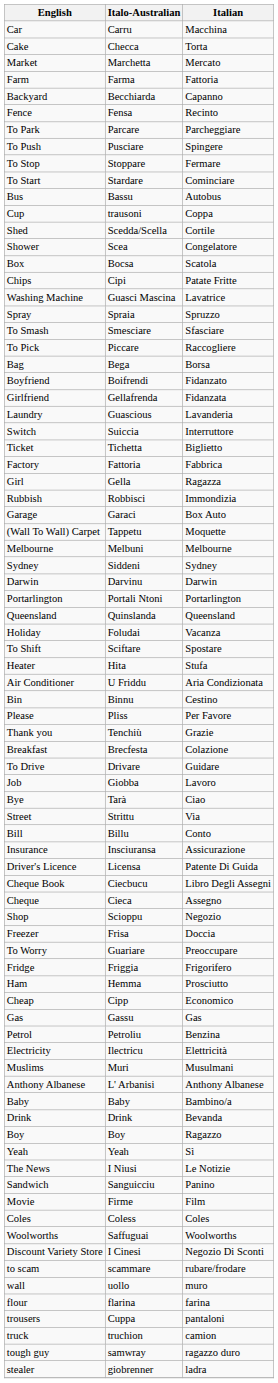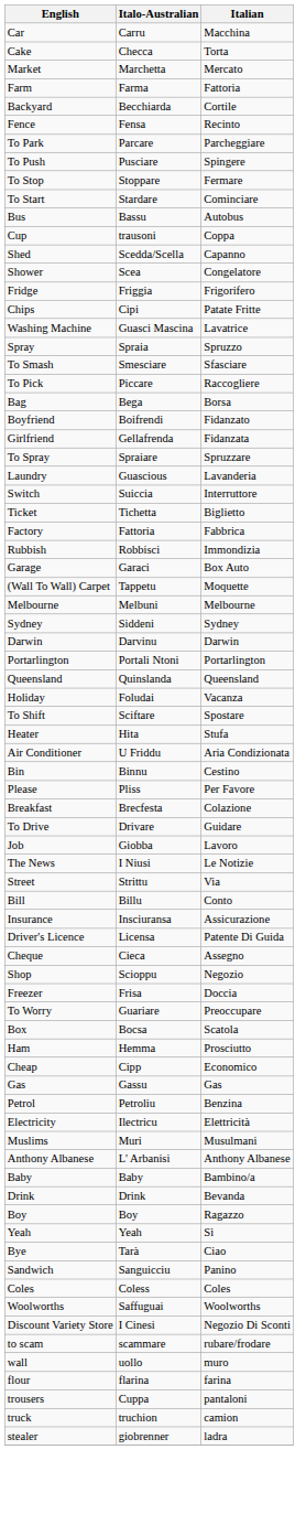Backyard | Italian: Capanno -> Cortile
Shed | Italian: Cortile -> Capanno
rows swapped: Fridge <-> Box
+ row: To Spray | Spraiare | Spruzzare
- row: Girl | Gella | Ragazza
- row: Thank you | Tenchiù | Grazie
rows swapped: The News <-> Bye
- row: Cheque Book | Ciecbucu | Libro Degli Assegni
- row: Movie | Firme | Film
- row: tough guy | samwray | ragazzo duro
